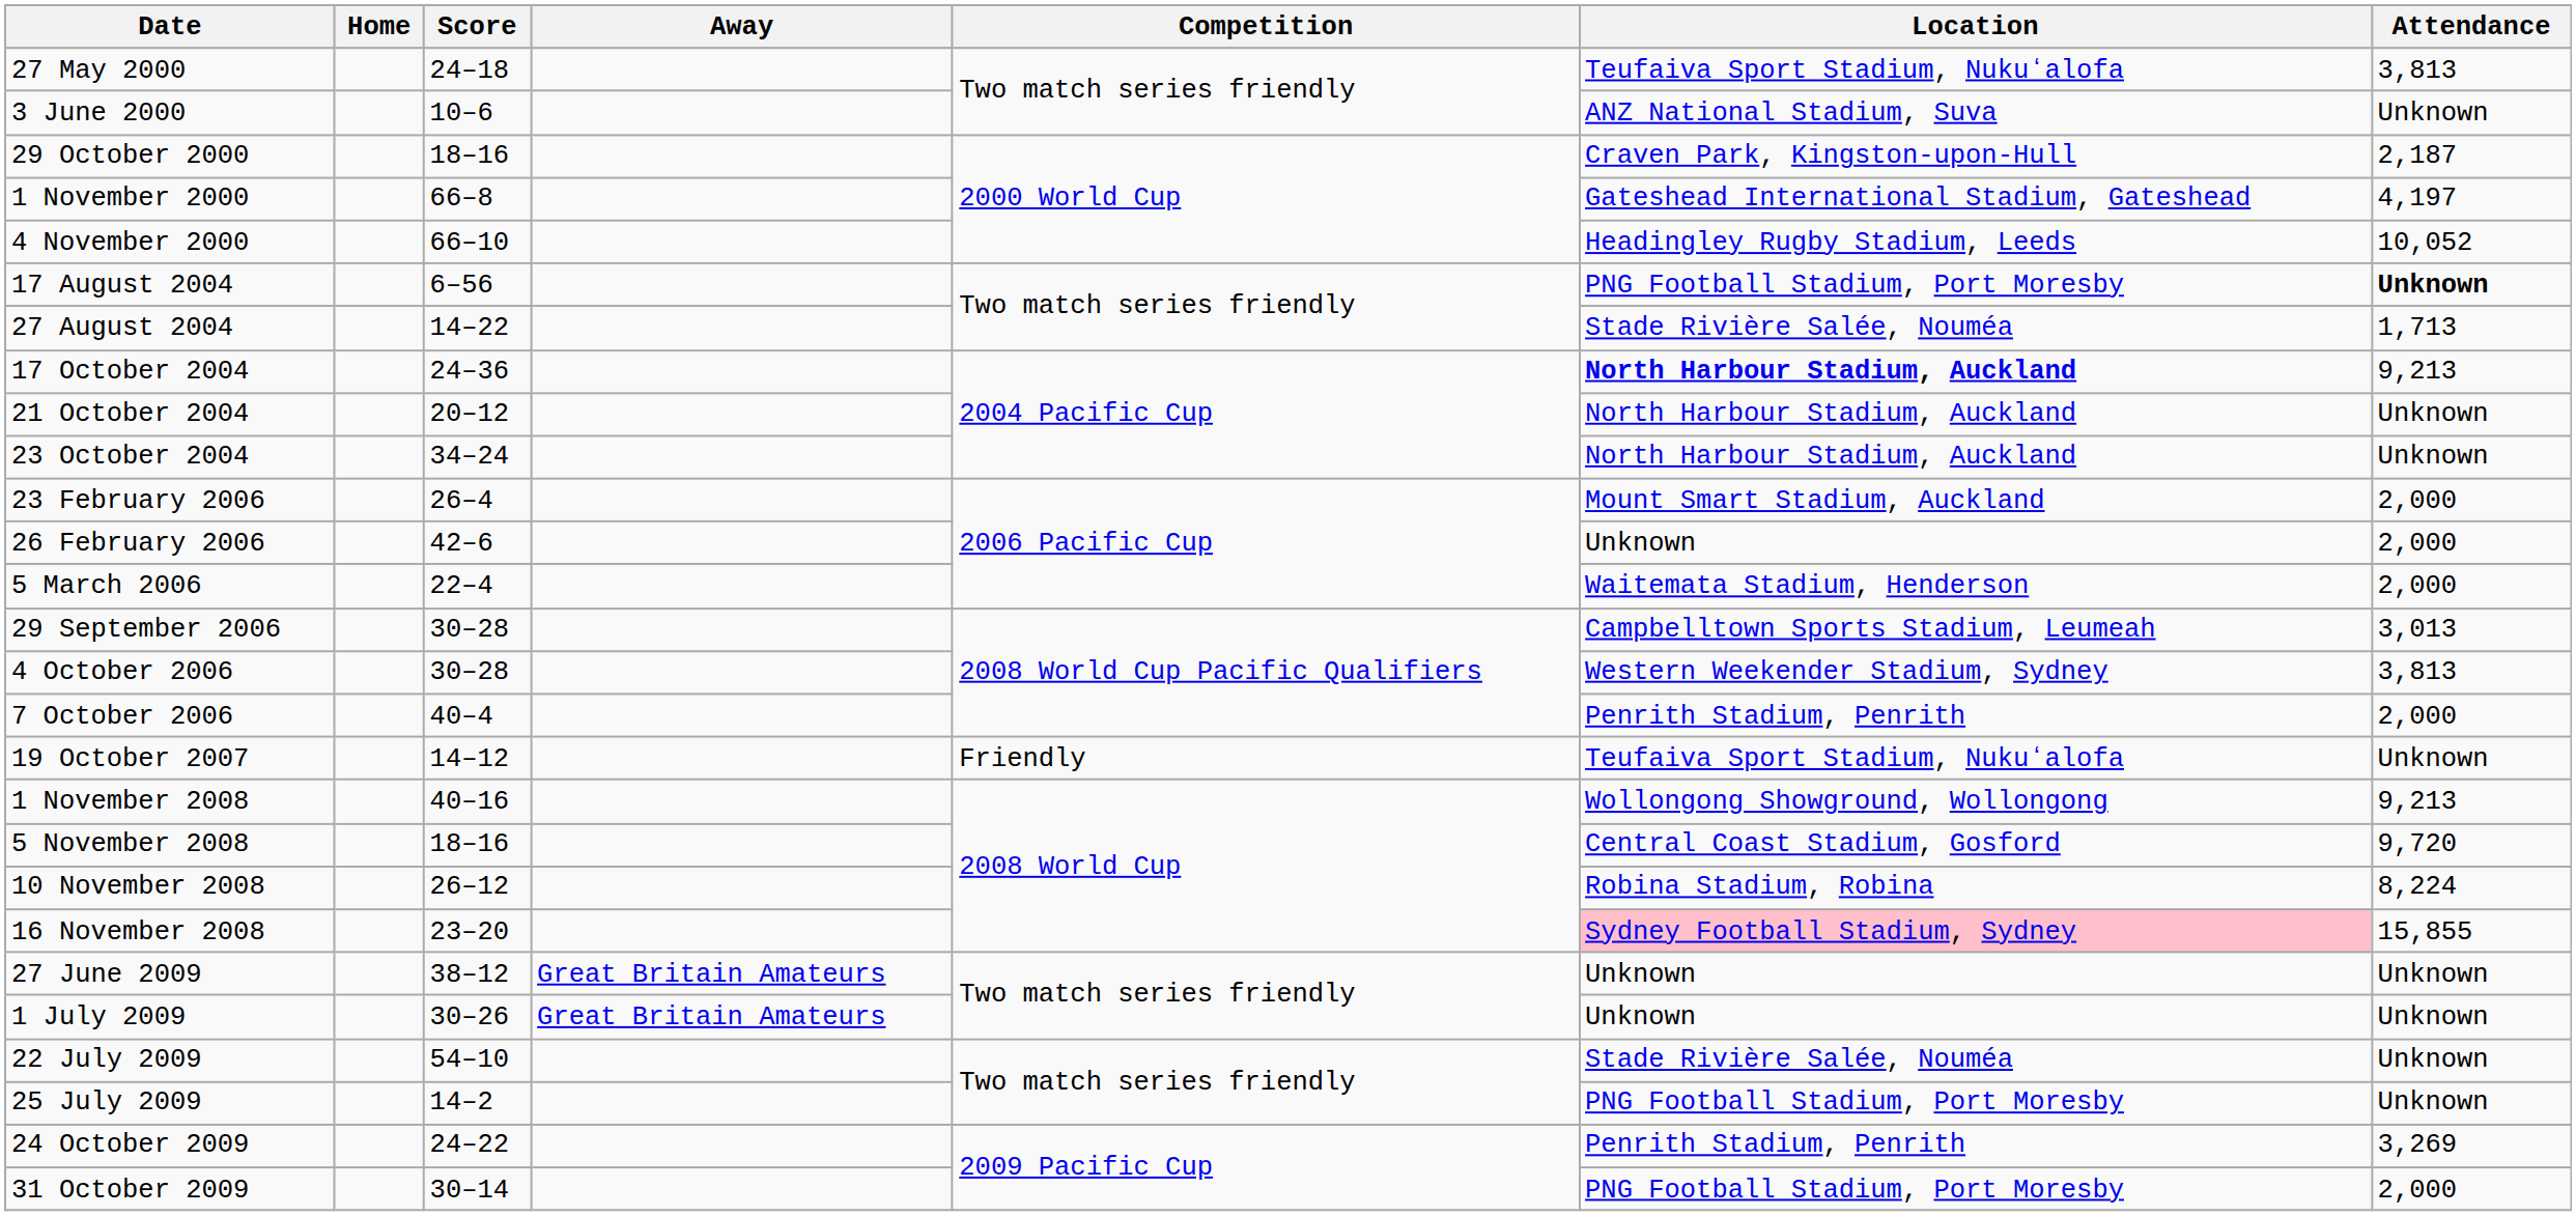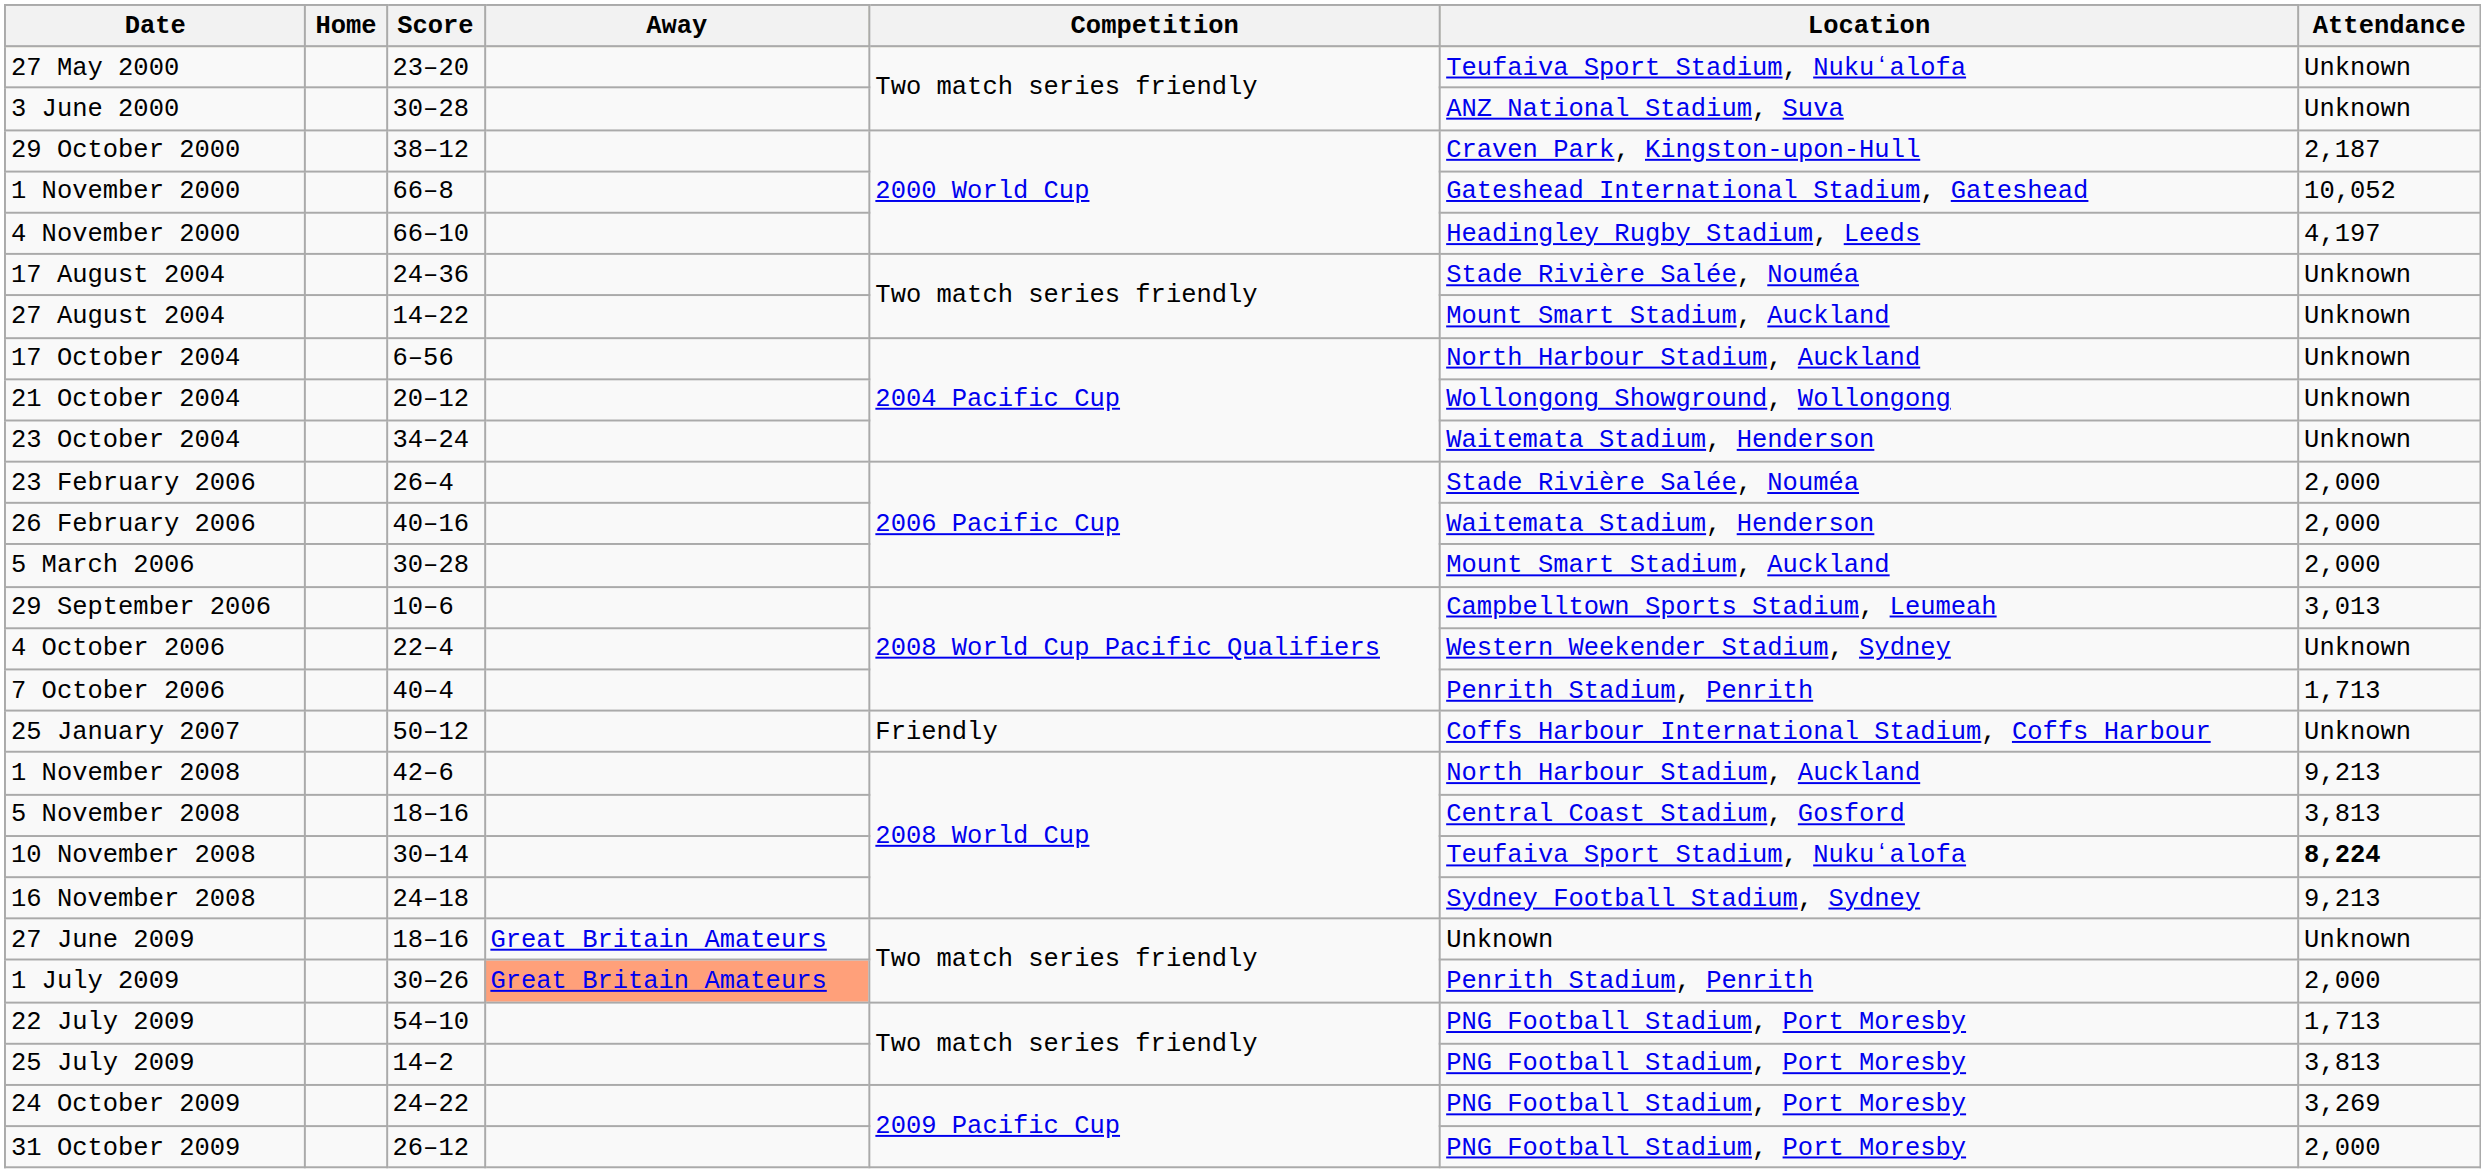27 May 2000 | Score: 24–18 -> 23–20
27 May 2000 | Attendance: 3,813 -> Unknown
3 June 2000 | Score: 10–6 -> 30–28
29 October 2000 | Score: 18–16 -> 38–12
1 November 2000 | Attendance: 4,197 -> 10,052
4 November 2000 | Attendance: 10,052 -> 4,197
17 August 2004 | Score: 6–56 -> 24–36
17 August 2004 | Location: PNG Football Stadium, Port Moresby -> Stade Rivière Salée, Nouméa
17 August 2004 | Attendance: bold -> normal
27 August 2004 | Location: Stade Rivière Salée, Nouméa -> Mount Smart Stadium, Auckland
27 August 2004 | Attendance: 1,713 -> Unknown
17 October 2004 | Score: 24–36 -> 6–56
17 October 2004 | Location: bold -> normal
17 October 2004 | Attendance: 9,213 -> Unknown
21 October 2004 | Location: North Harbour Stadium, Auckland -> Wollongong Showground, Wollongong
23 October 2004 | Location: North Harbour Stadium, Auckland -> Waitemata Stadium, Henderson
23 February 2006 | Location: Mount Smart Stadium, Auckland -> Stade Rivière Salée, Nouméa
26 February 2006 | Score: 42–6 -> 40–16
26 February 2006 | Location: Unknown -> Waitemata Stadium, Henderson
5 March 2006 | Score: 22–4 -> 30–28
5 March 2006 | Location: Waitemata Stadium, Henderson -> Mount Smart Stadium, Auckland
29 September 2006 | Score: 30–28 -> 10–6
4 October 2006 | Score: 30–28 -> 22–4
4 October 2006 | Attendance: 3,813 -> Unknown
7 October 2006 | Attendance: 2,000 -> 1,713
+ row: 25 January 2007 | 50–12 | Friendly | Coffs Harbour International Stadium, Coffs Harbour | Unknown
- row: 19 October 2007 | 14–12 | Friendly | Teufaiva Sport Stadium, Nukuʻalofa | Unknown
1 November 2008 | Score: 40–16 -> 42–6
1 November 2008 | Location: Wollongong Showground, Wollongong -> North Harbour Stadium, Auckland
5 November 2008 | Attendance: 9,720 -> 3,813
10 November 2008 | Score: 26–12 -> 30–14
10 November 2008 | Location: Robina Stadium, Robina -> Teufaiva Sport Stadium, Nukuʻalofa
10 November 2008 | Attendance: normal -> bold
16 November 2008 | Score: 23–20 -> 24–18
16 November 2008 | Location: pink background -> no background
16 November 2008 | Attendance: 15,855 -> 9,213
27 June 2009 | Score: 38–12 -> 18–16
1 July 2009 | Away: no background -> lightsalmon background
1 July 2009 | Location: Unknown -> Penrith Stadium, Penrith
1 July 2009 | Attendance: Unknown -> 2,000
22 July 2009 | Location: Stade Rivière Salée, Nouméa -> PNG Football Stadium, Port Moresby
22 July 2009 | Attendance: Unknown -> 1,713
25 July 2009 | Attendance: Unknown -> 3,813
24 October 2009 | Location: Penrith Stadium, Penrith -> PNG Football Stadium, Port Moresby
31 October 2009 | Score: 30–14 -> 26–12
